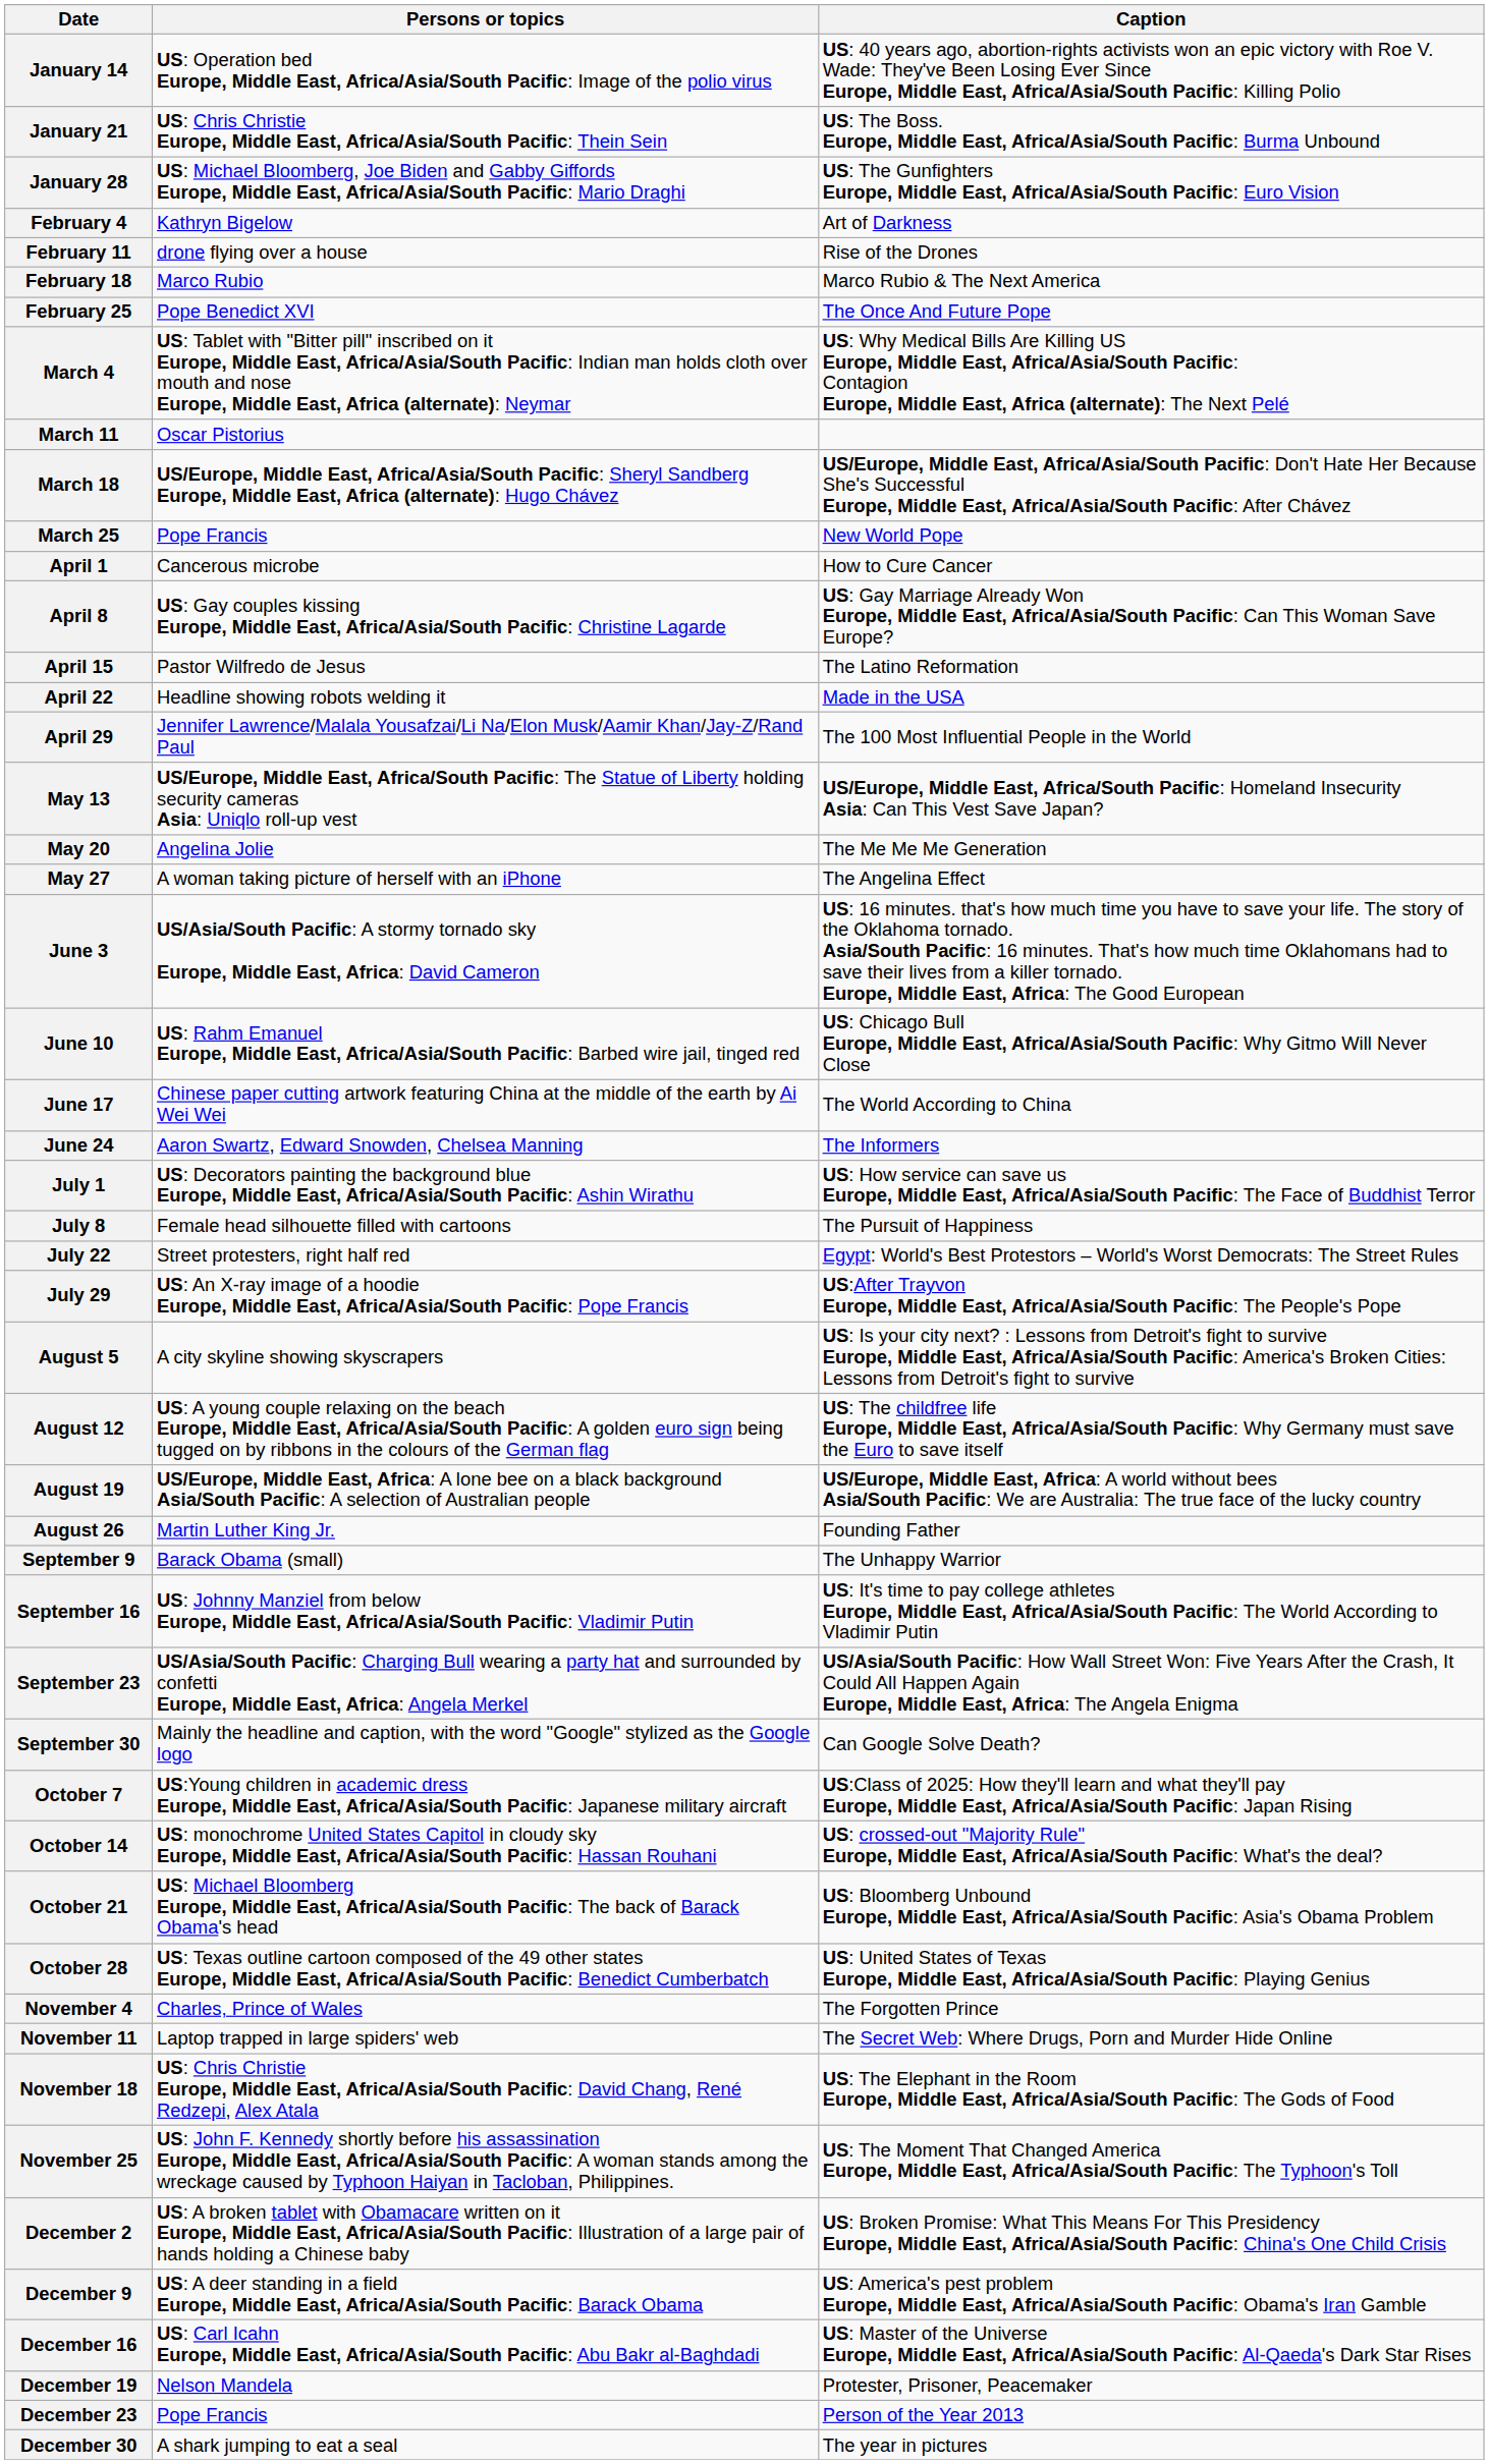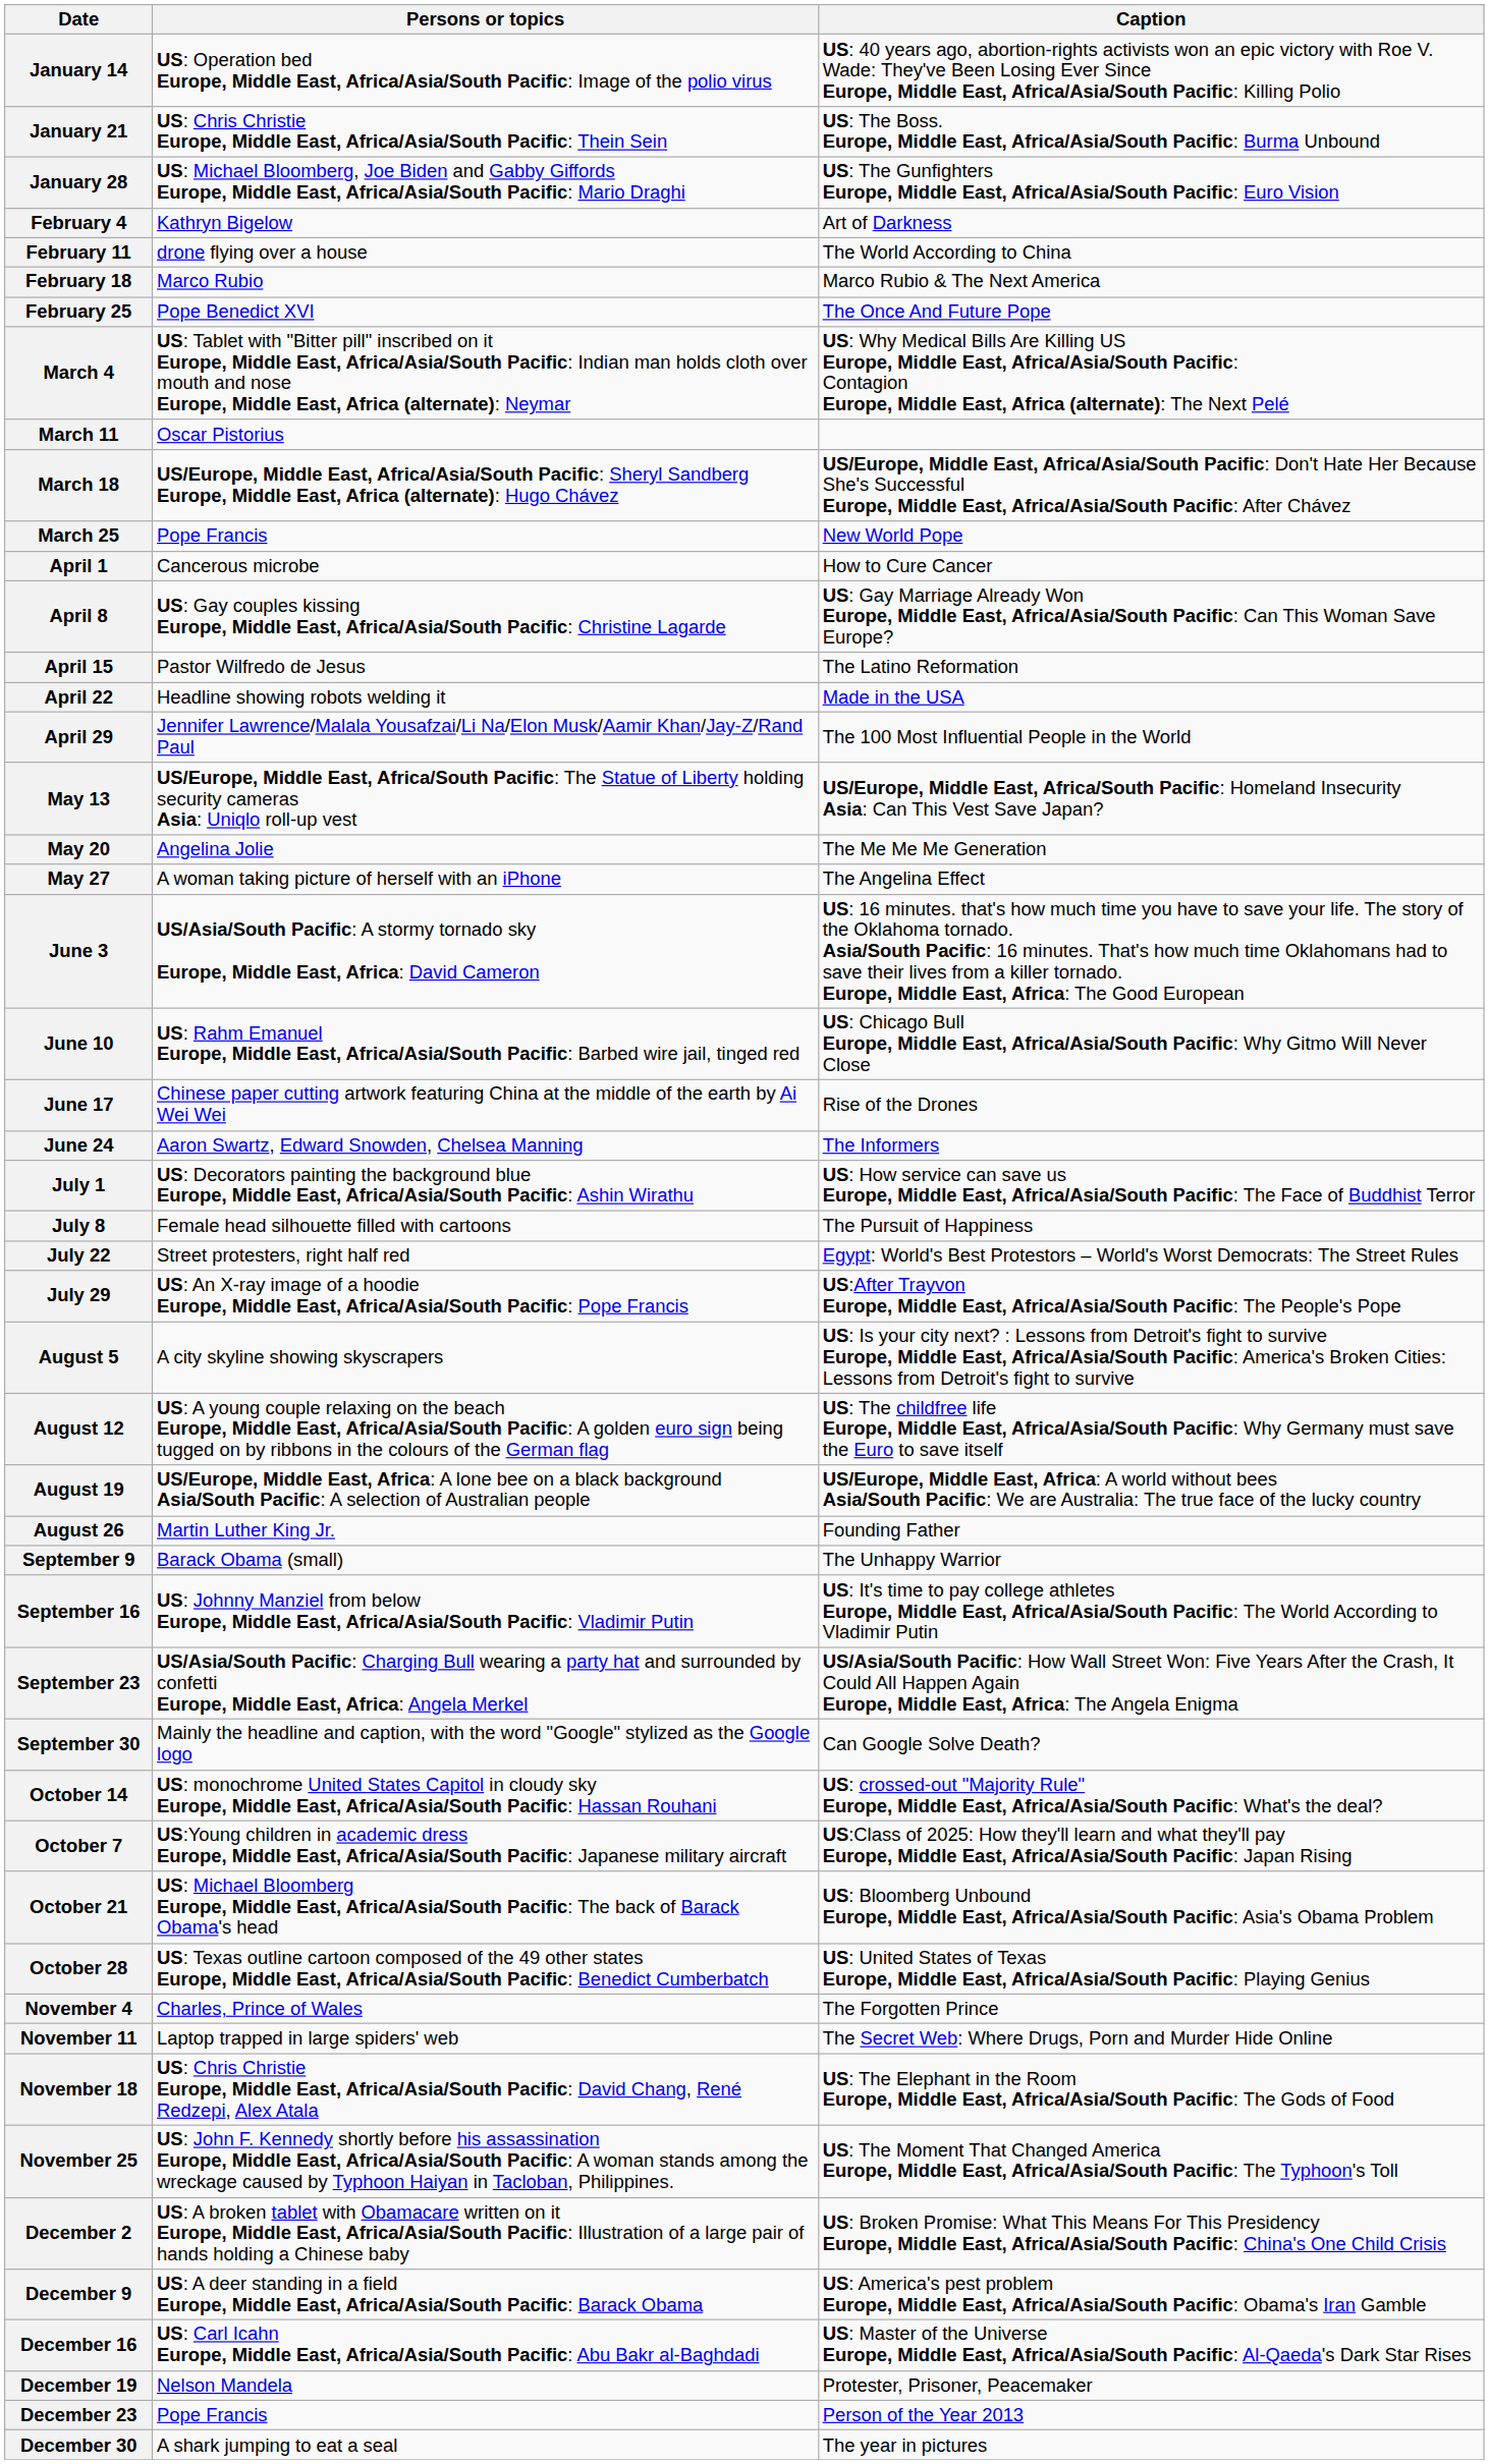February 11 | Caption: Rise of the Drones -> The World According to China
June 17 | Caption: The World According to China -> Rise of the Drones
rows swapped: October 7 <-> October 14
